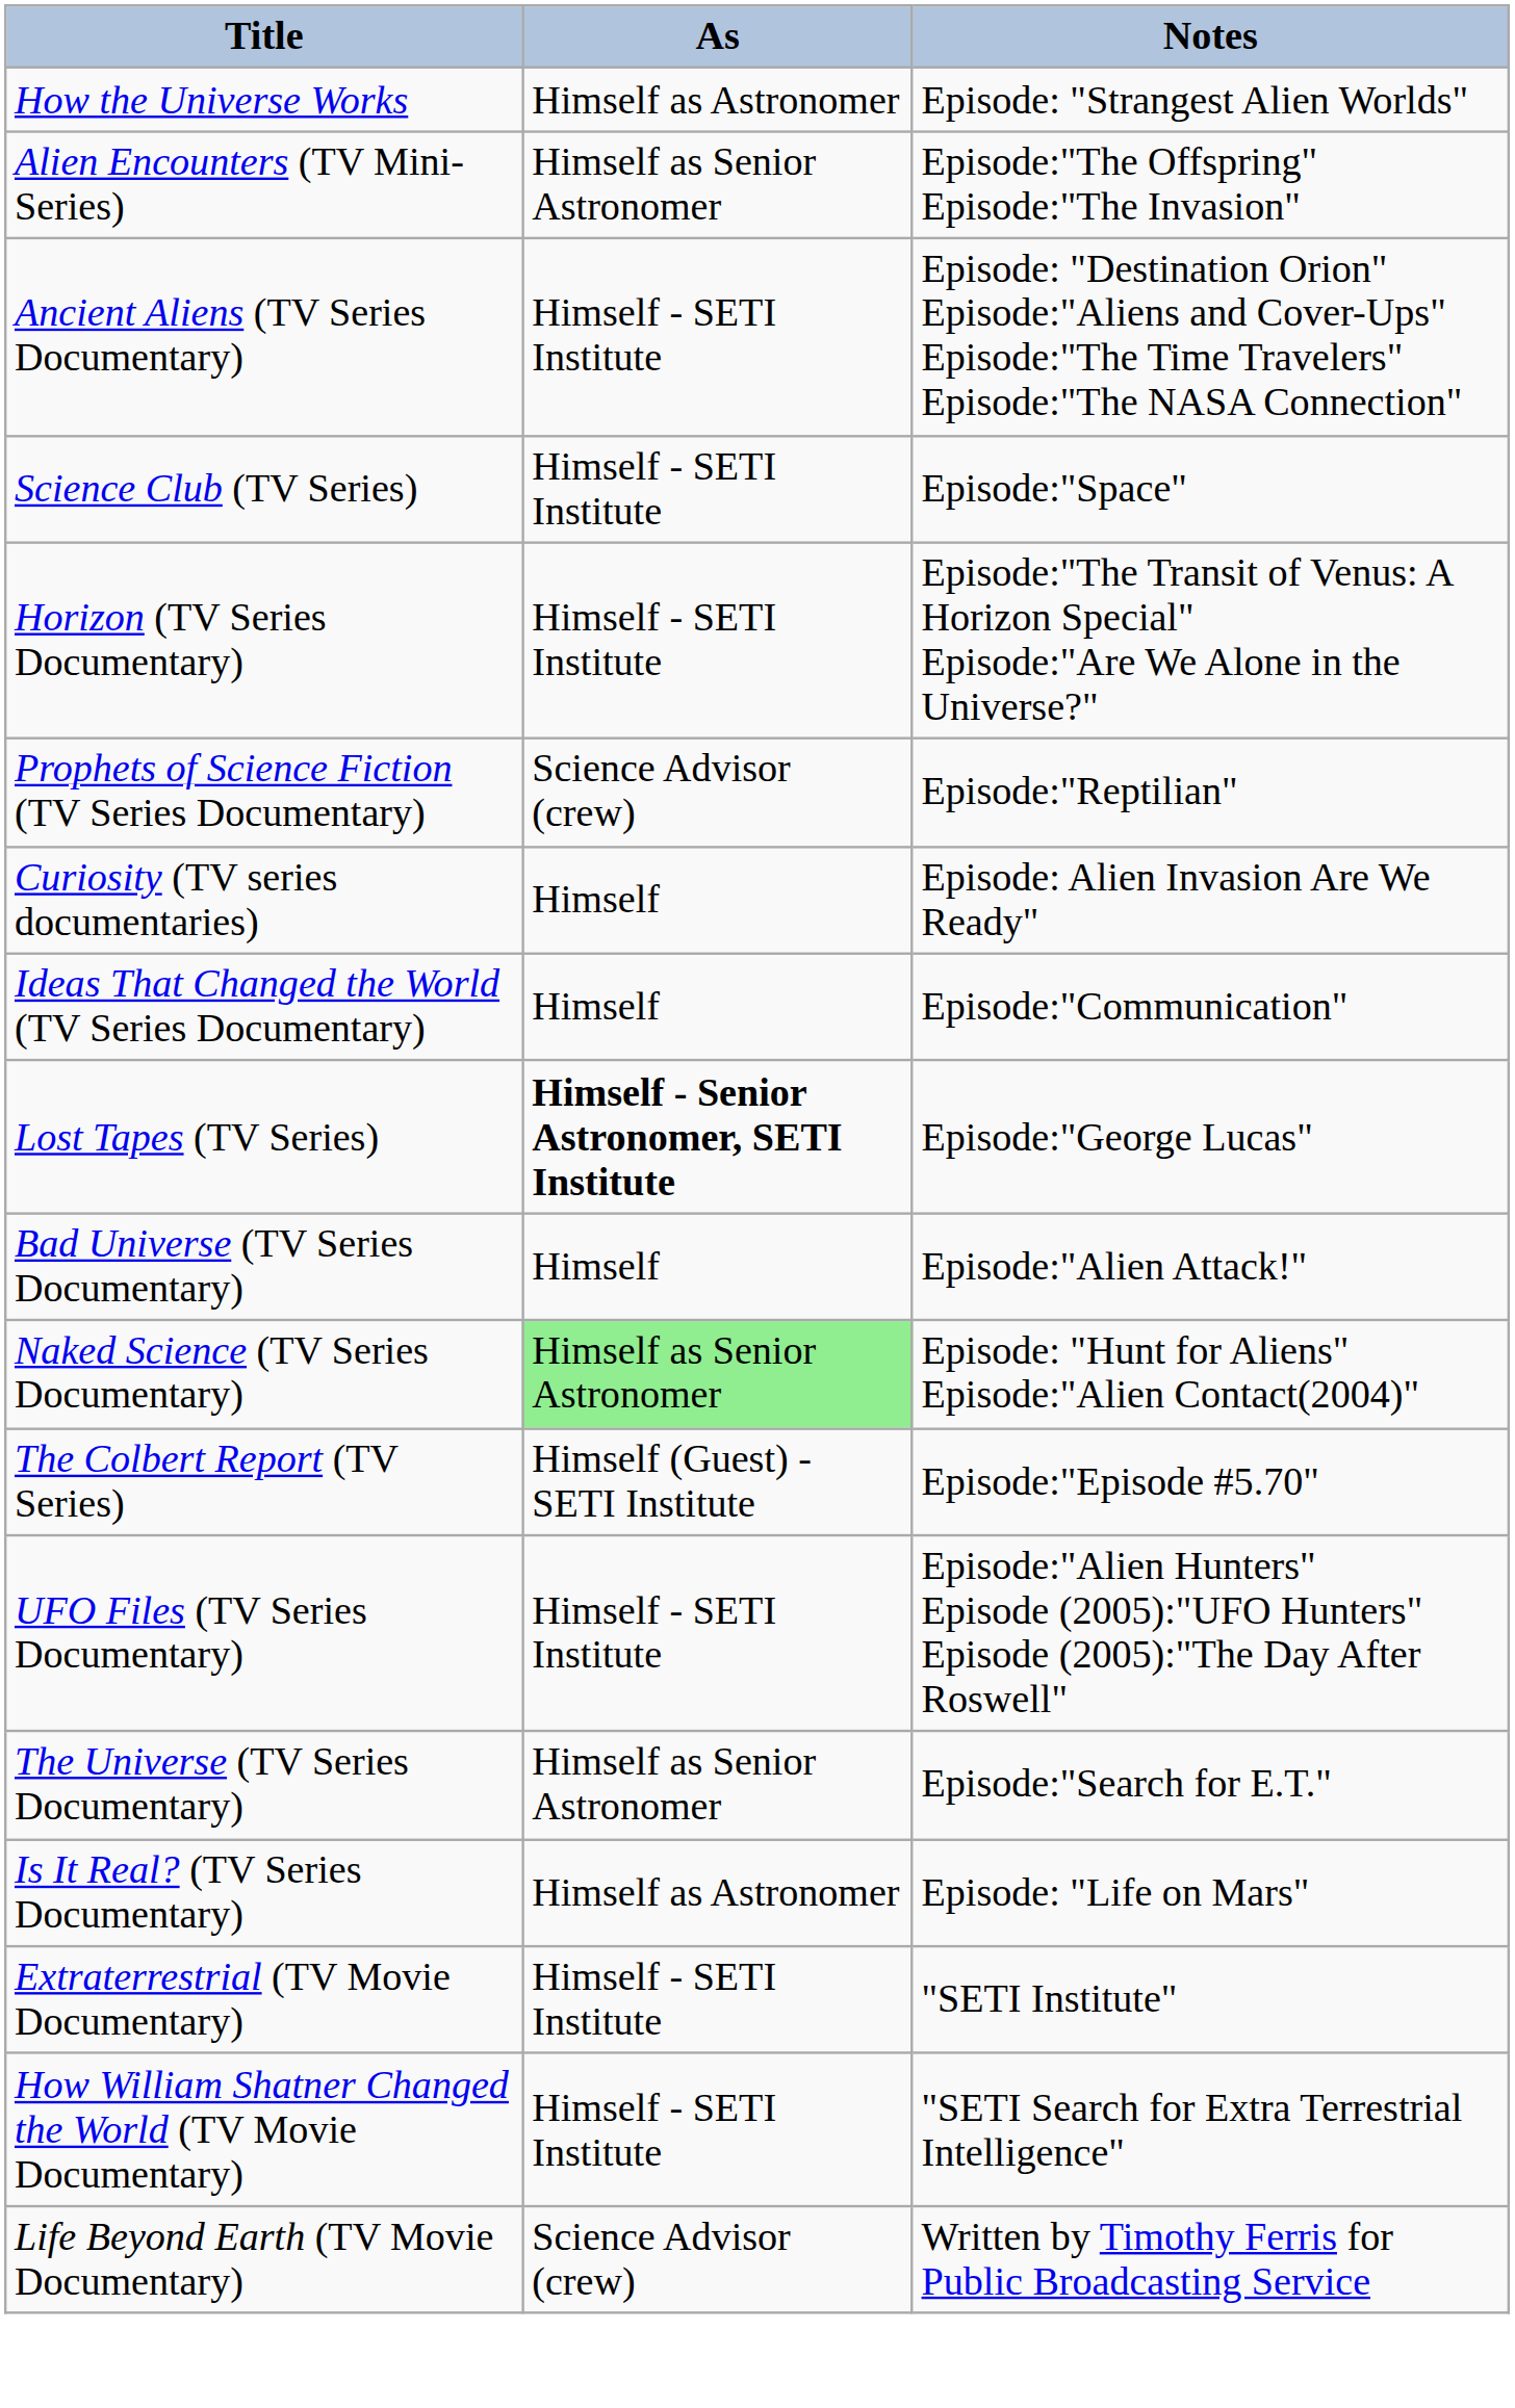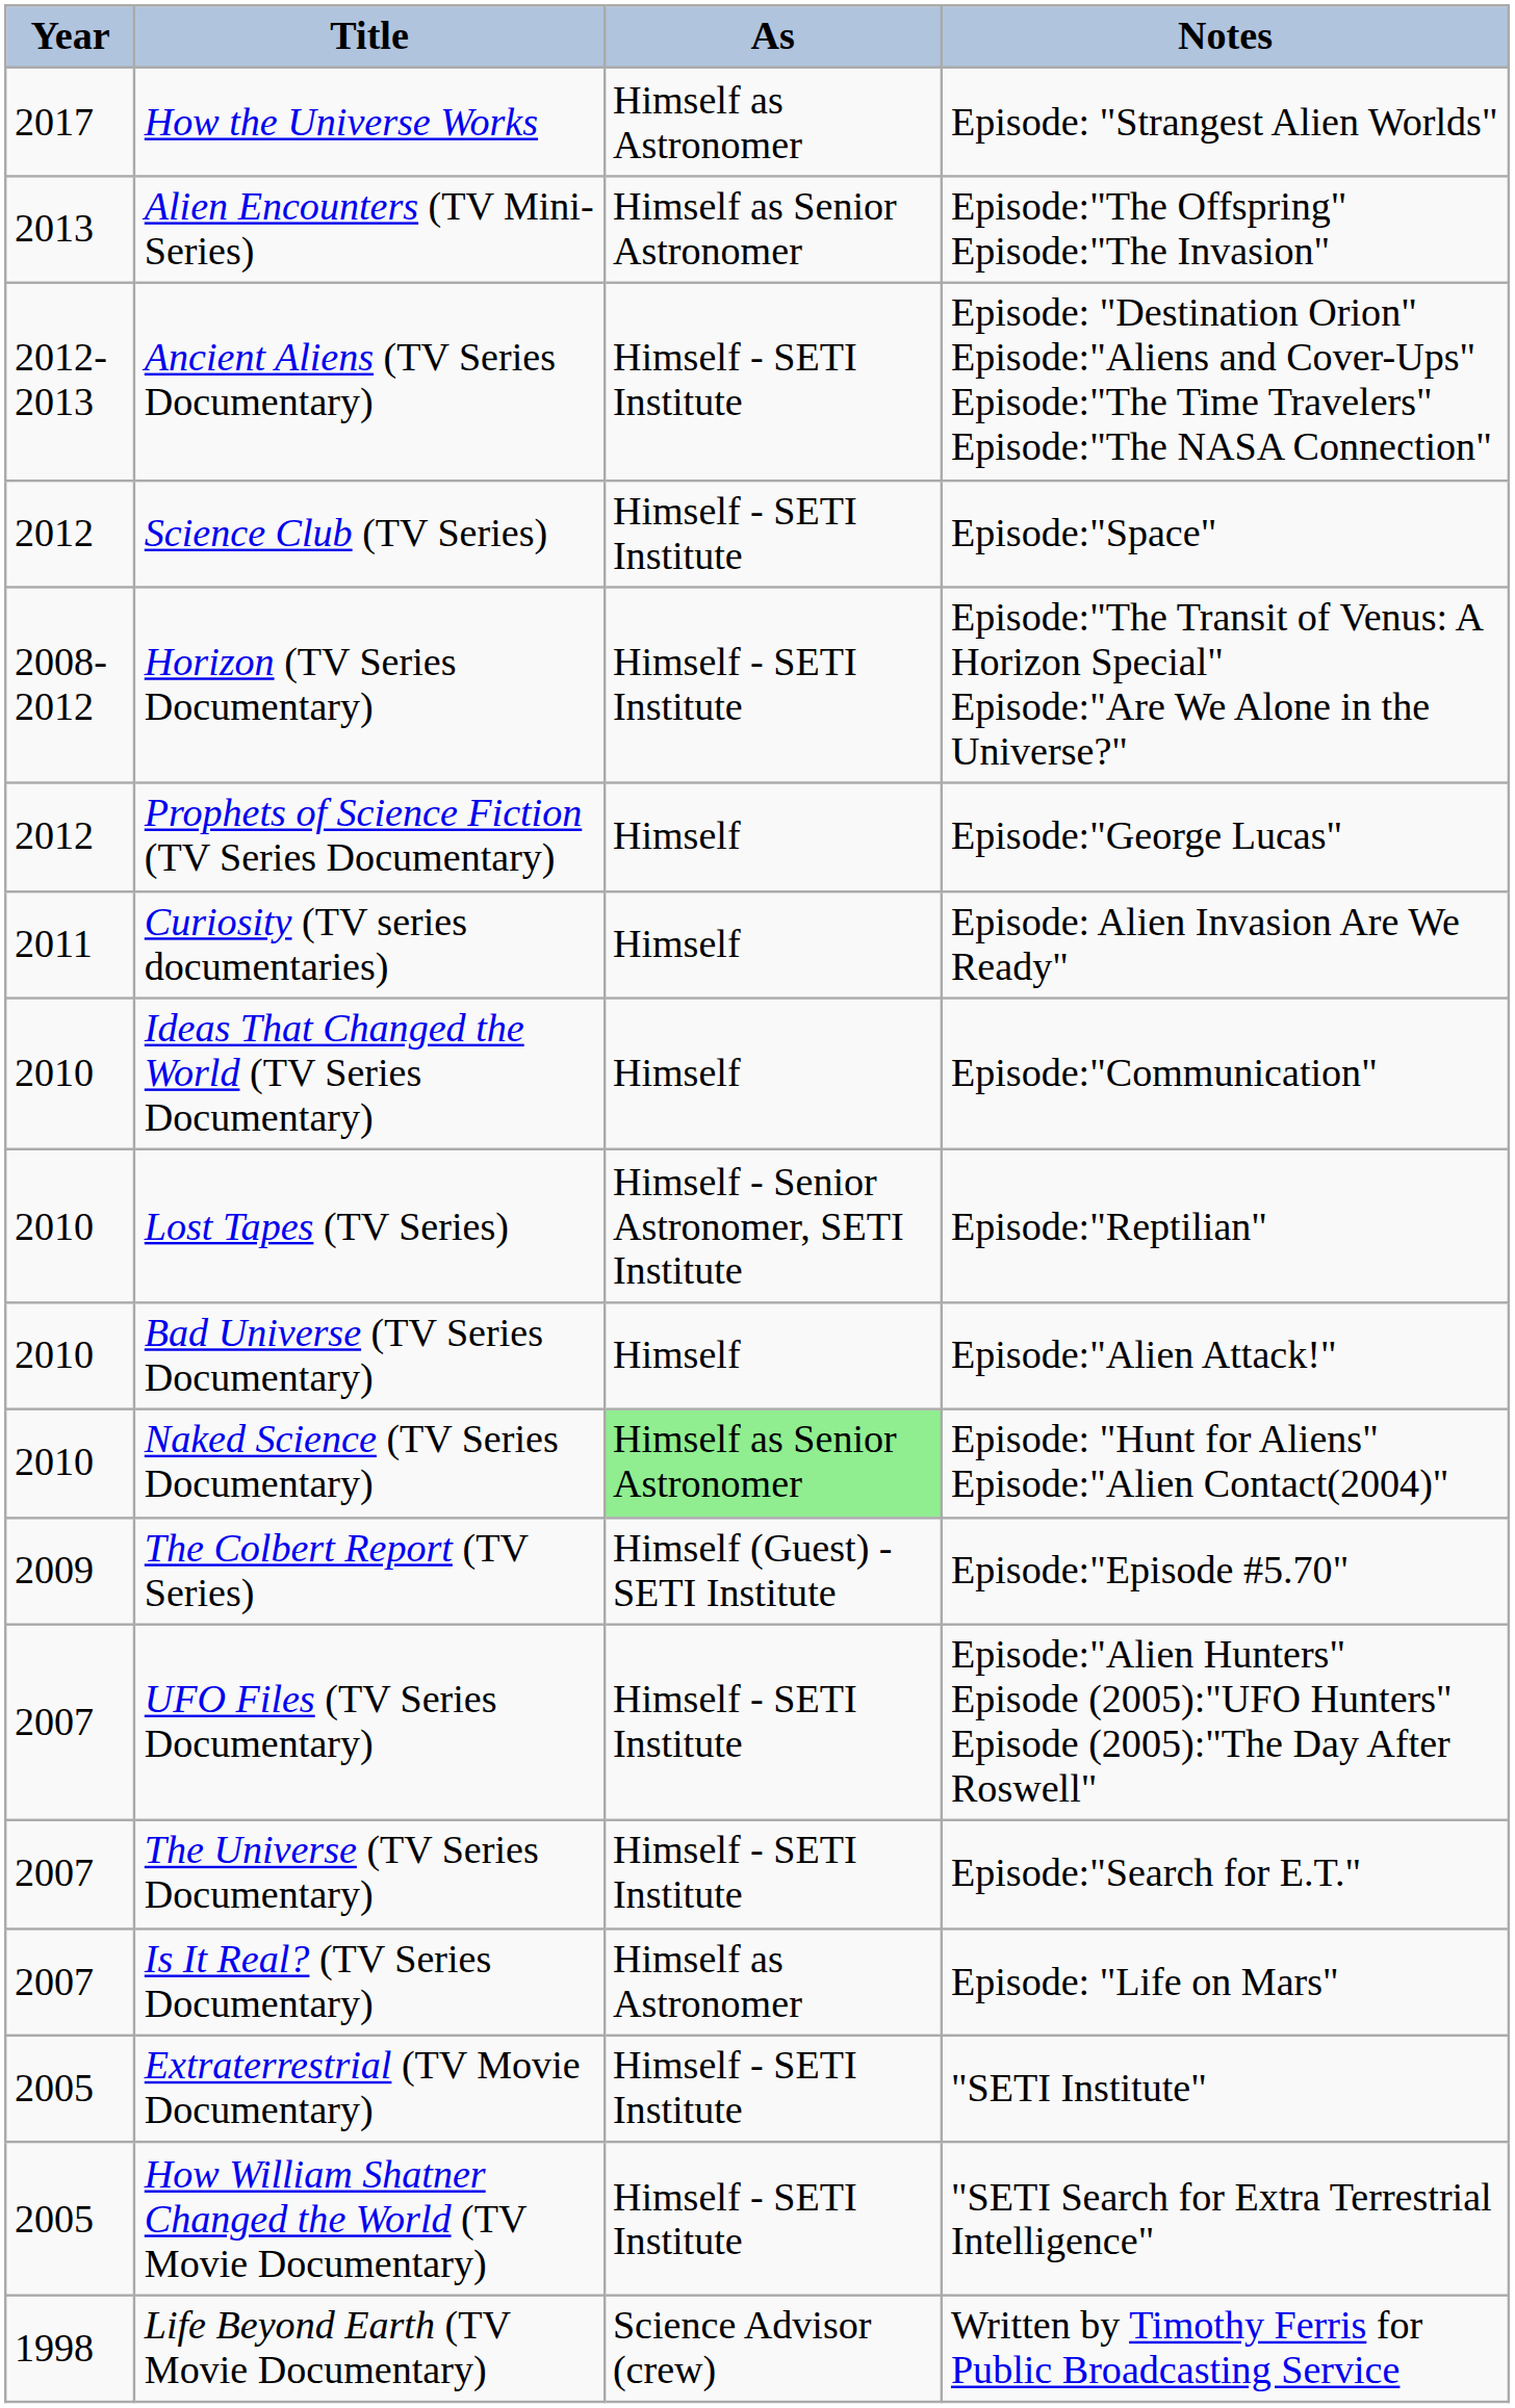+ column: Year | 2017 | 2013 | 2012-2013 | 2012 | 2008-2012 | 2012 | 2011 | 2010 | 2010 | 2010 | 2010 | 2009 | 2007 | 2007 | 2007 | 2005 | 2005 | 1998
Prophets of Science Fiction (TV Series Documentary) | As: Science Advisor (crew) -> Himself
Prophets of Science Fiction (TV Series Documentary) | Notes: Episode:"Reptilian" -> Episode:"George Lucas"
Lost Tapes (TV Series) | As: bold -> normal
Lost Tapes (TV Series) | Notes: Episode:"George Lucas" -> Episode:"Reptilian"
The Universe (TV Series Documentary) | As: Himself as Senior Astronomer -> Himself - SETI Institute
